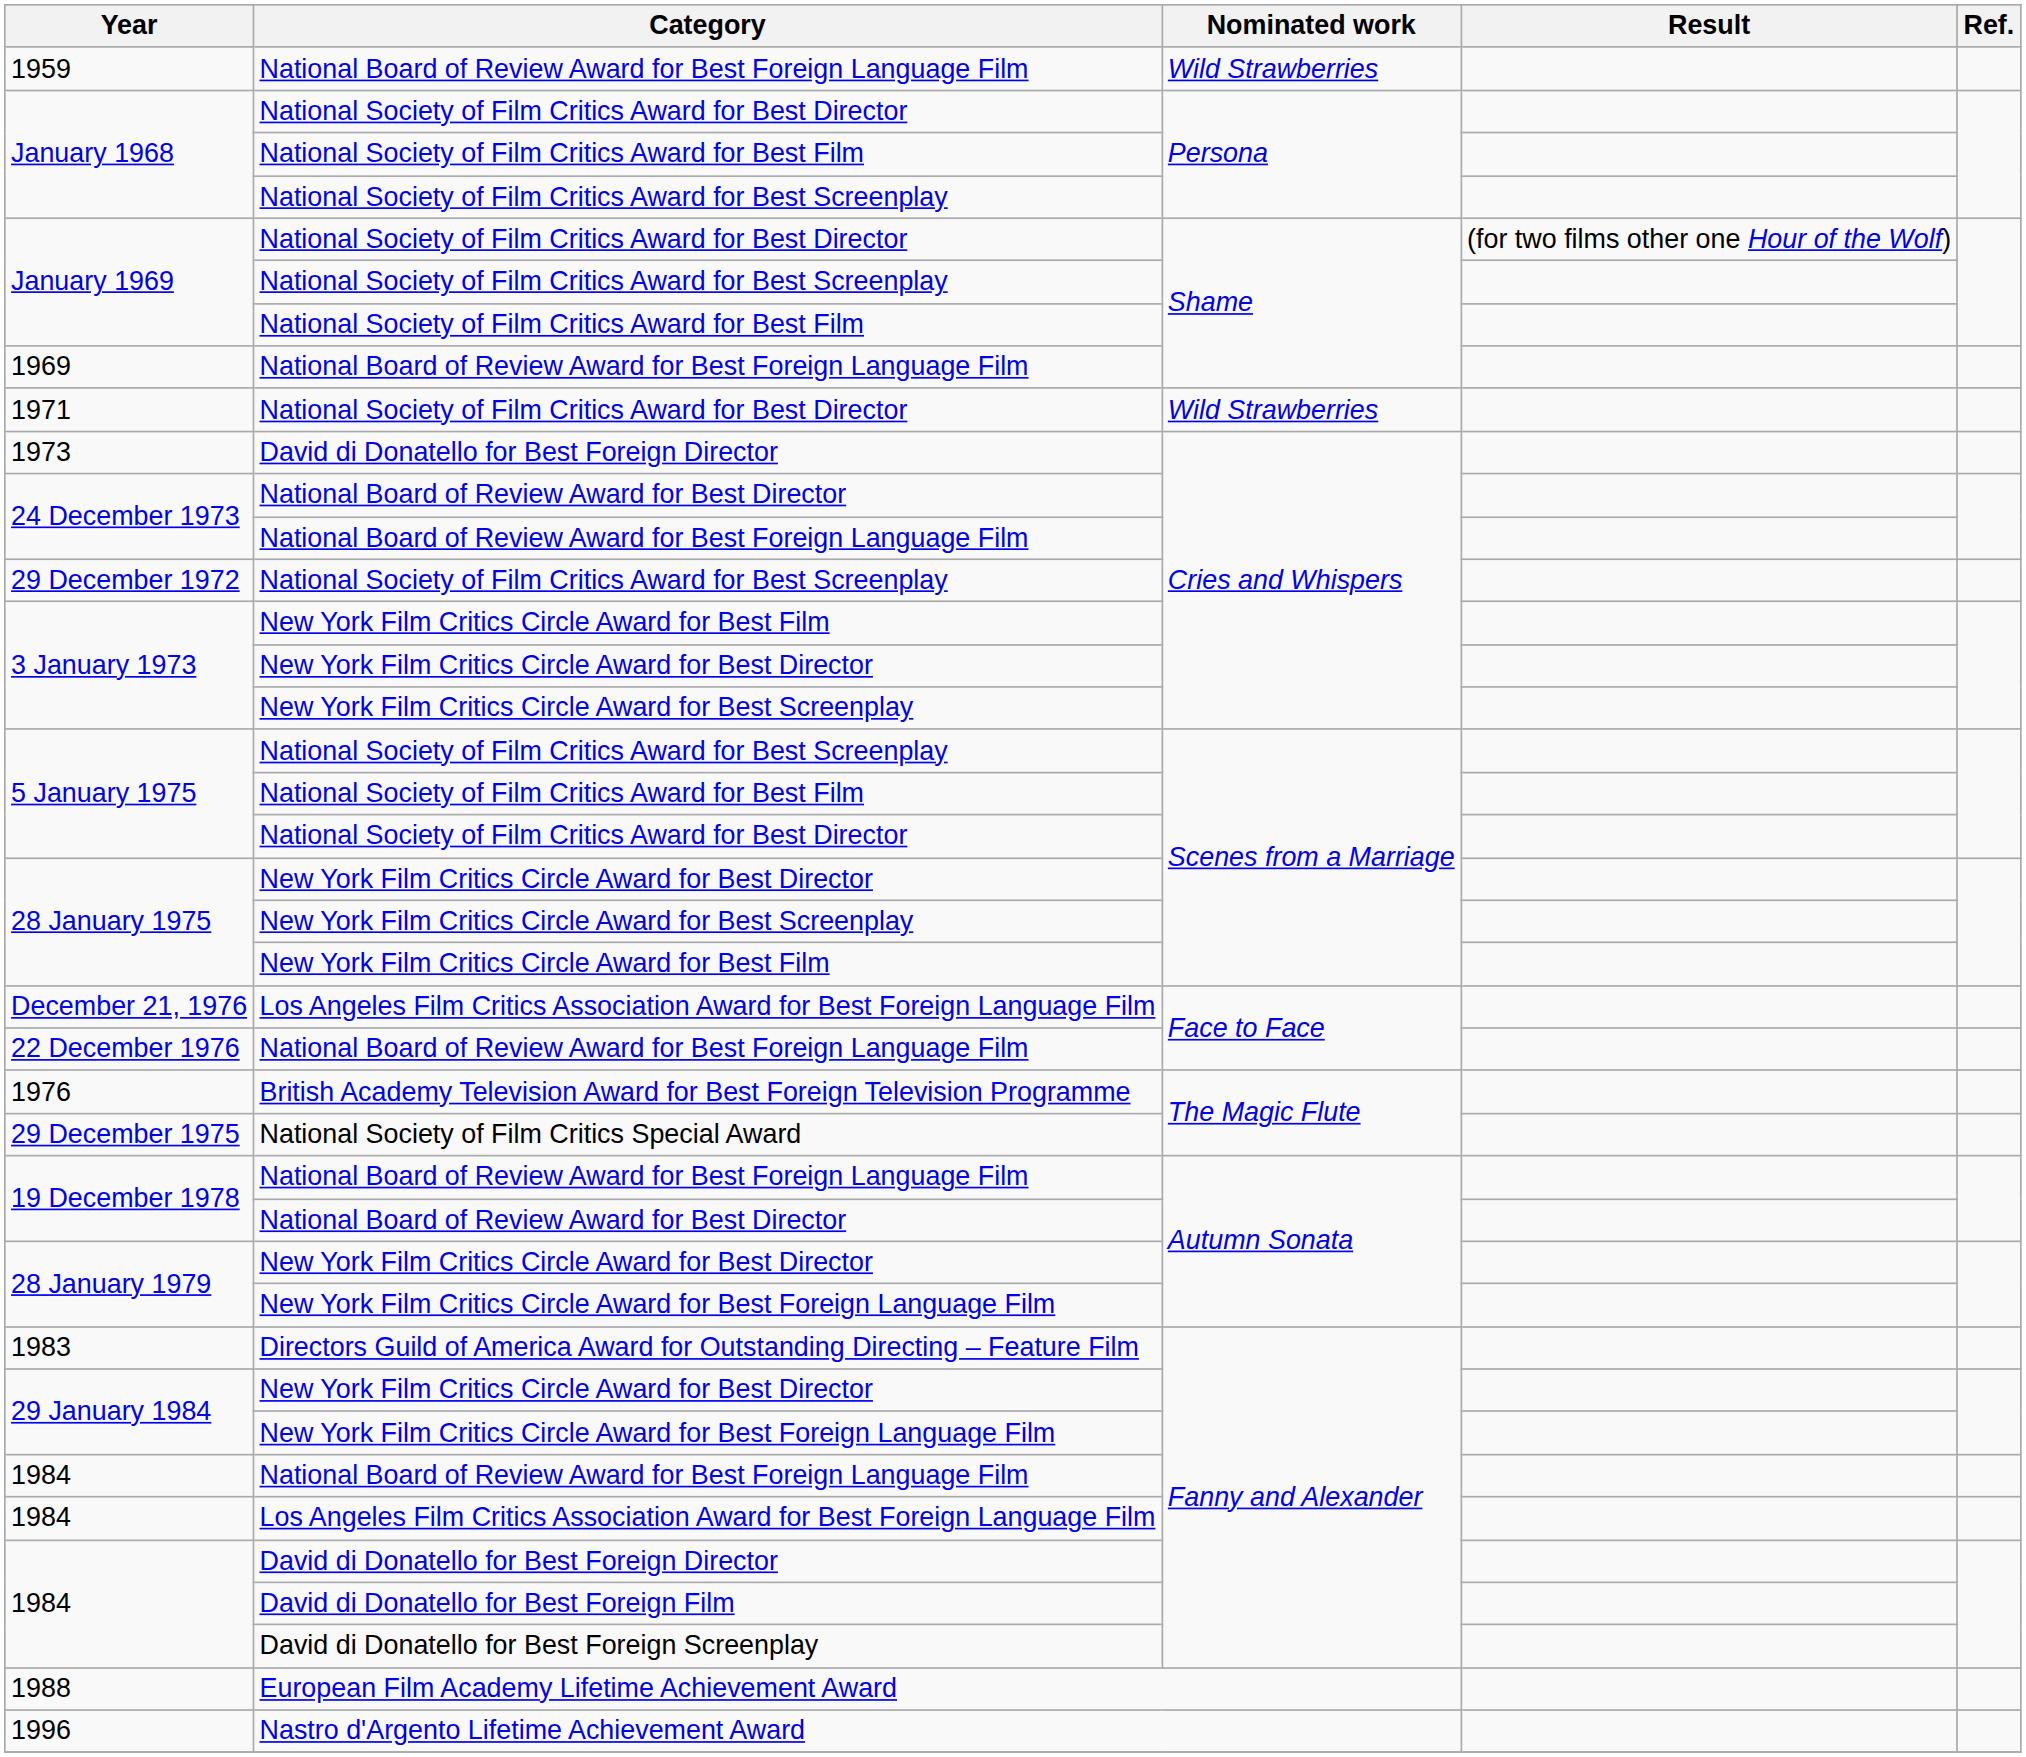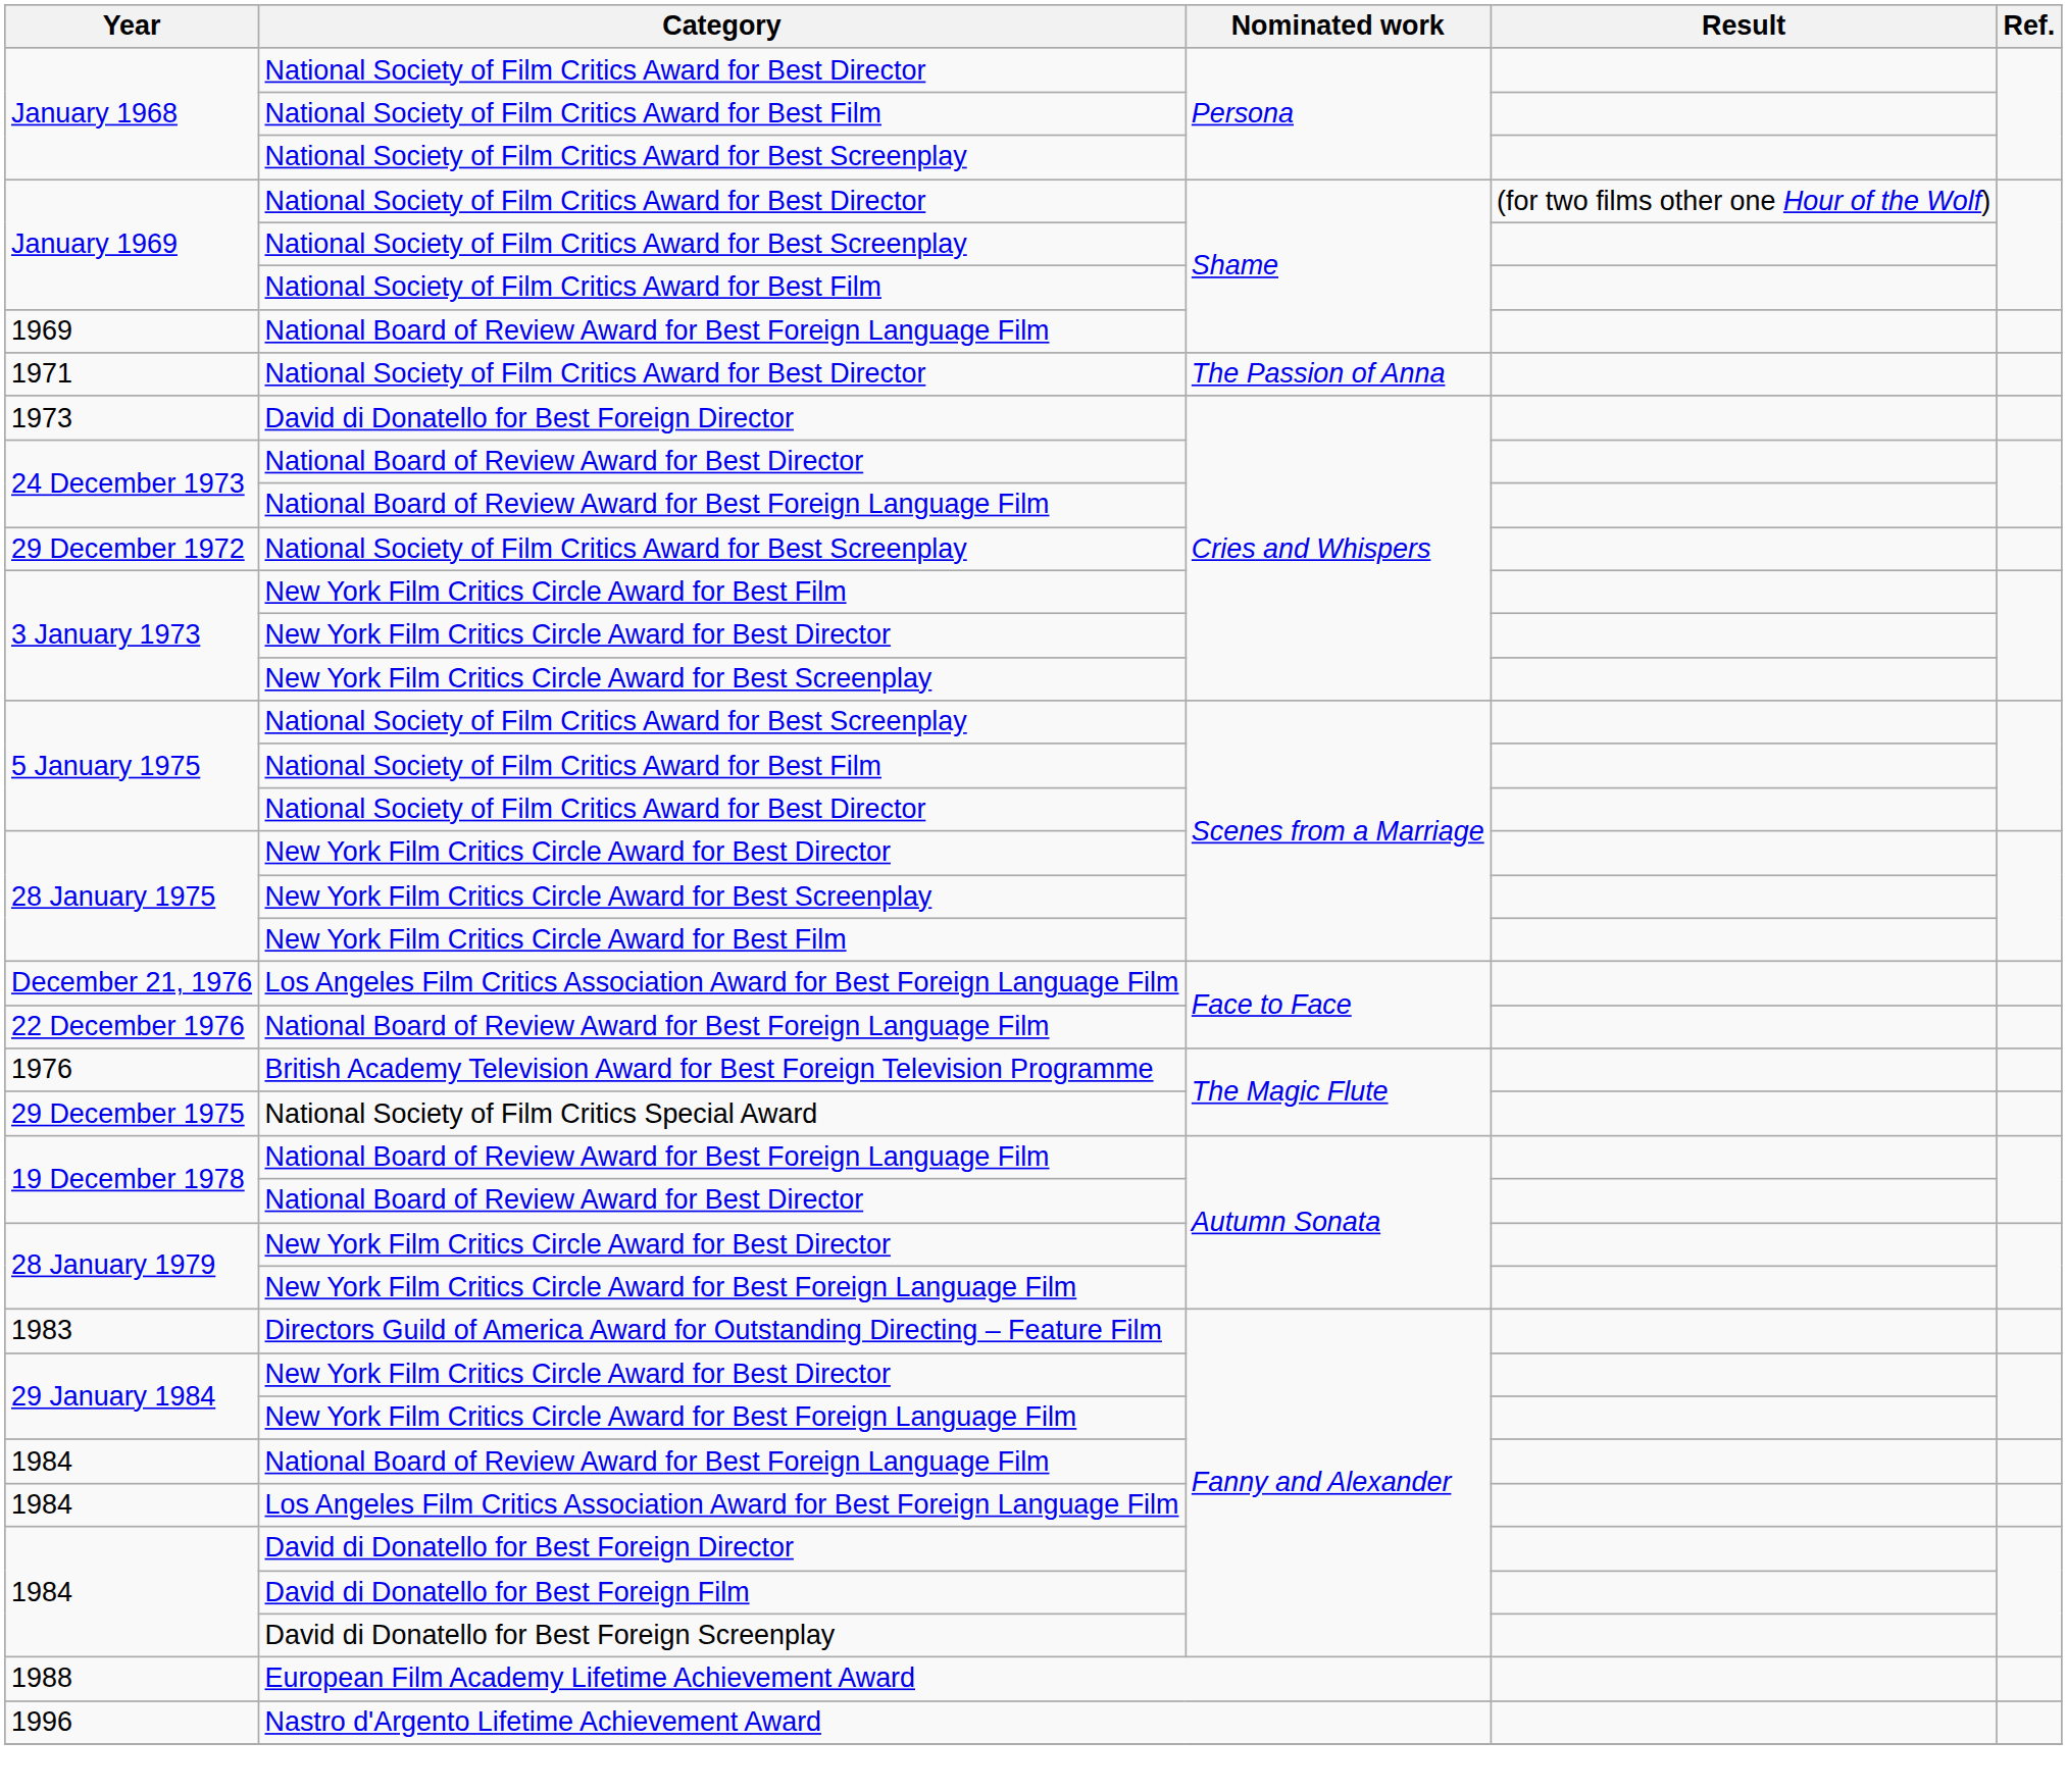- row: 1959 | National Board of Review Award for Best Foreign Language Film | Wild Strawberries
1971 | Nominated work: Wild Strawberries -> The Passion of Anna
